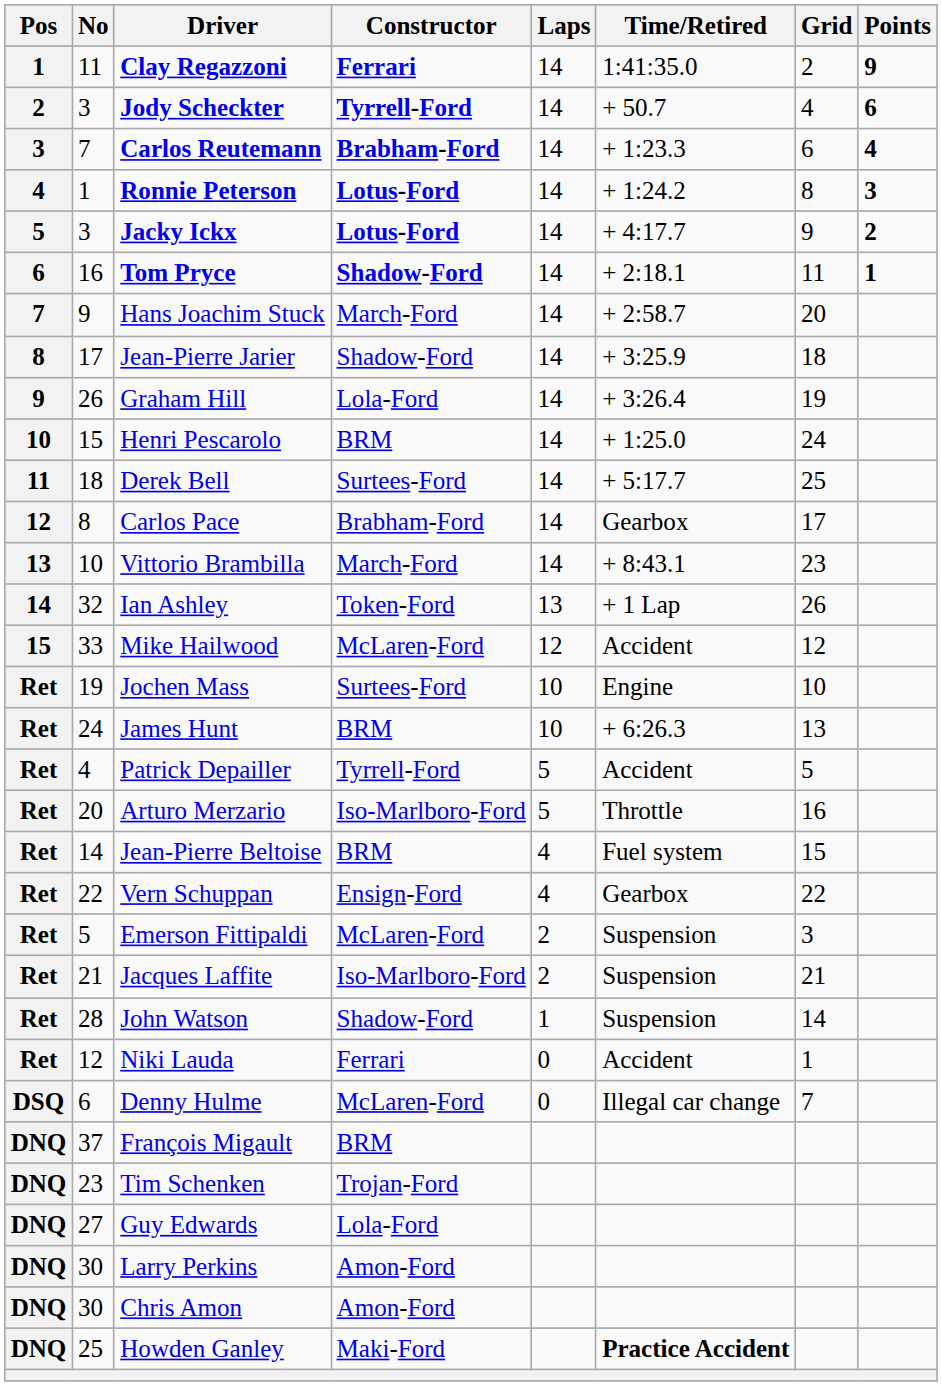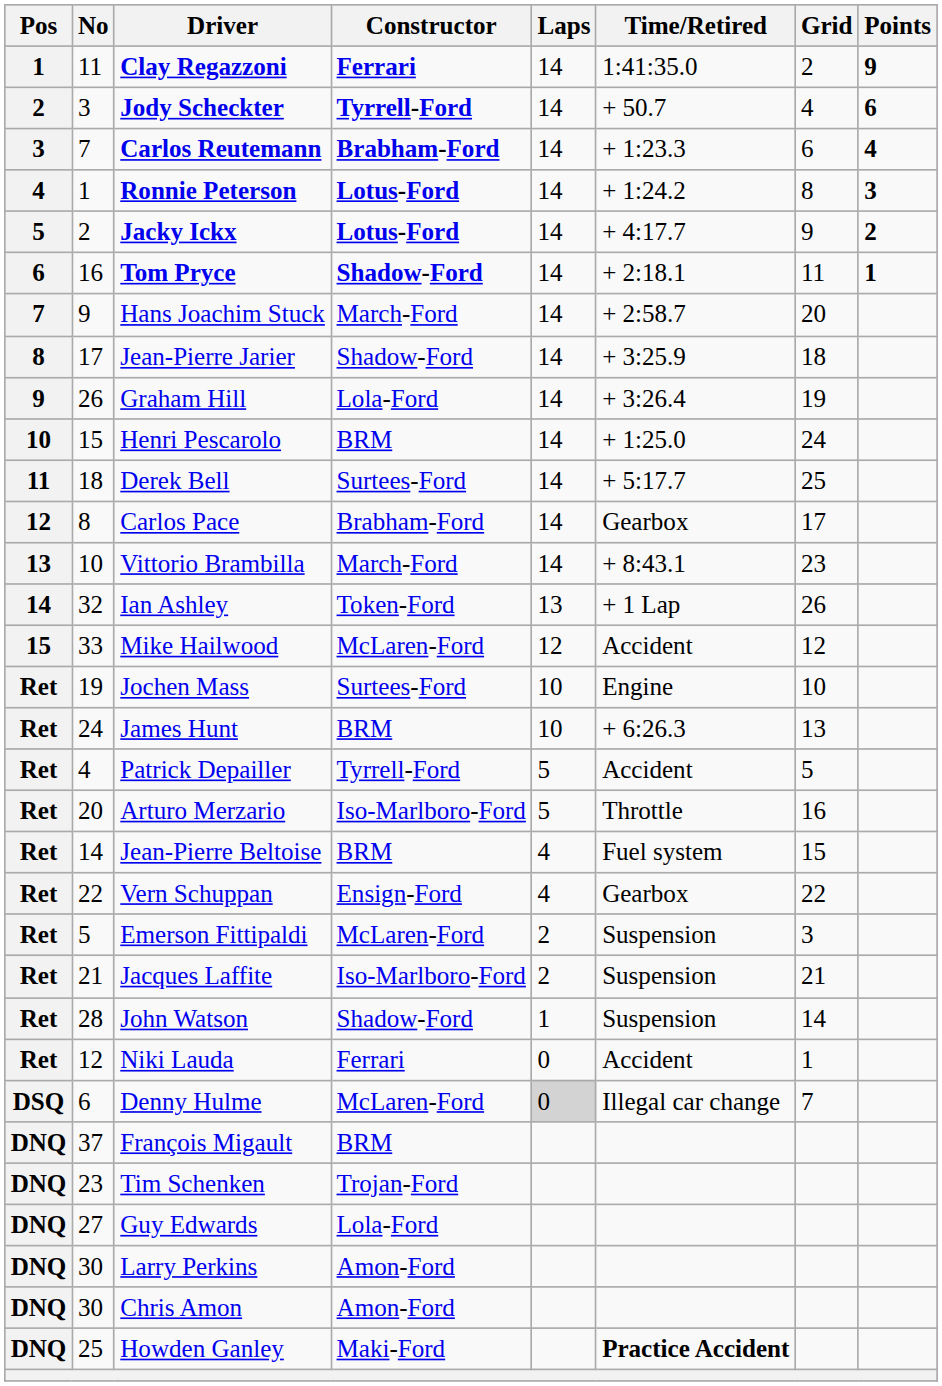Jacky Ickx | No: 3 -> 2
Denny Hulme | Laps: no background -> lightgrey background
